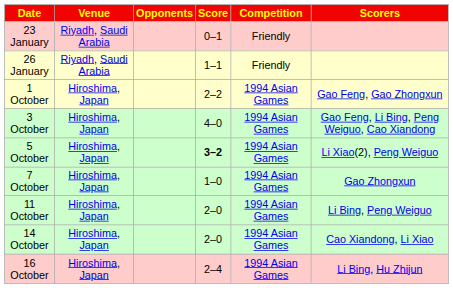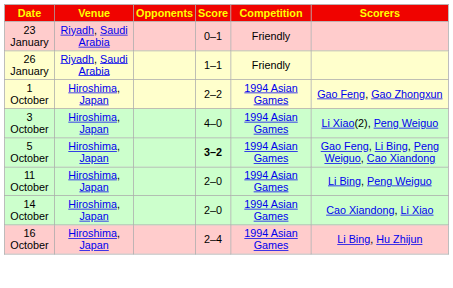3 October | Scorers: Gao Feng, Li Bing, Peng Weiguo, Cao Xiandong -> Li Xiao(2), Peng Weiguo
5 October | Scorers: Li Xiao(2), Peng Weiguo -> Gao Feng, Li Bing, Peng Weiguo, Cao Xiandong
- row: 7 October | Hiroshima, Japan | 1–0 | 1994 Asian Games | Gao Zhongxun
